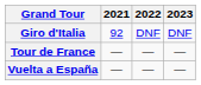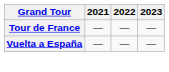- row: Giro d'Italia | 92 | DNF | DNF
